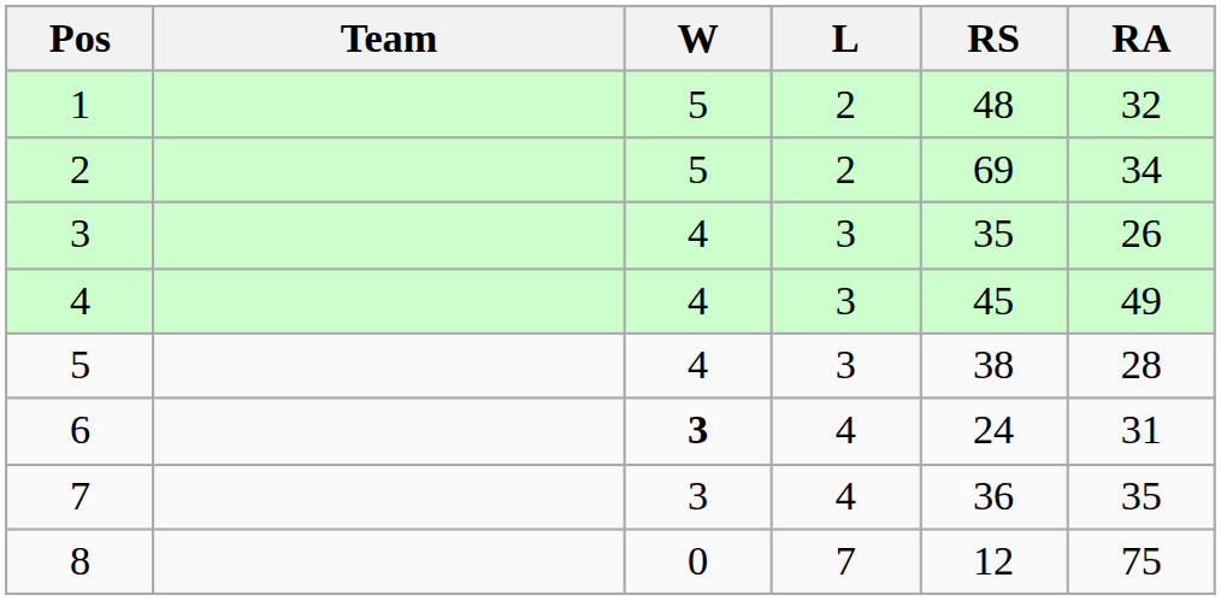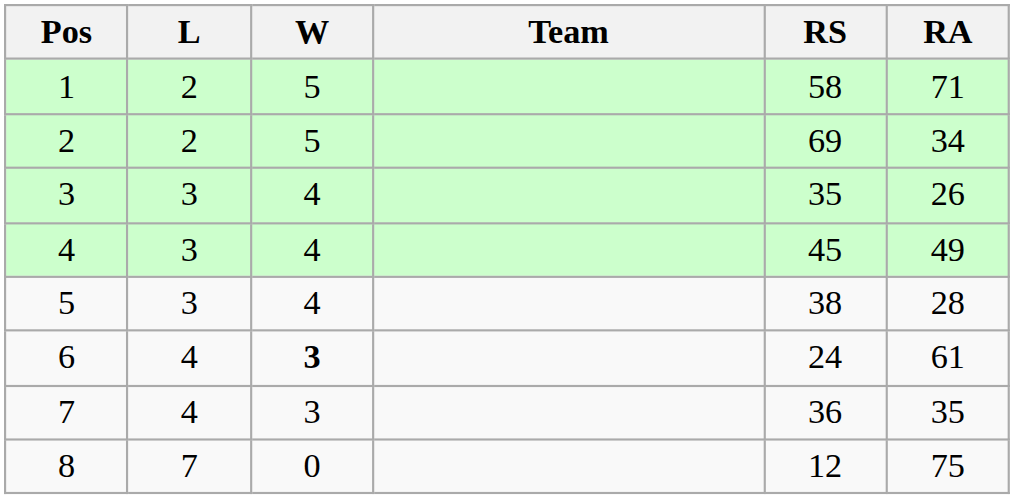columns swapped: Team <-> L
1 | RS: 48 -> 58
1 | RA: 32 -> 71
6 | RA: 31 -> 61
